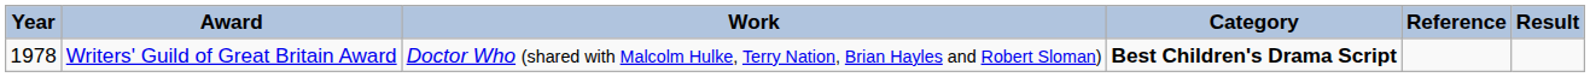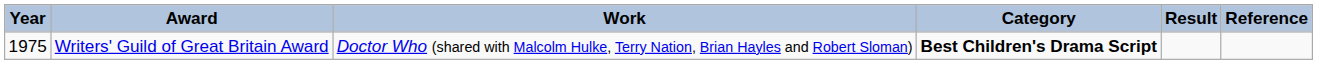columns swapped: Result <-> Reference
Writers' Guild of Great Britain Award | Year: 1978 -> 1975
